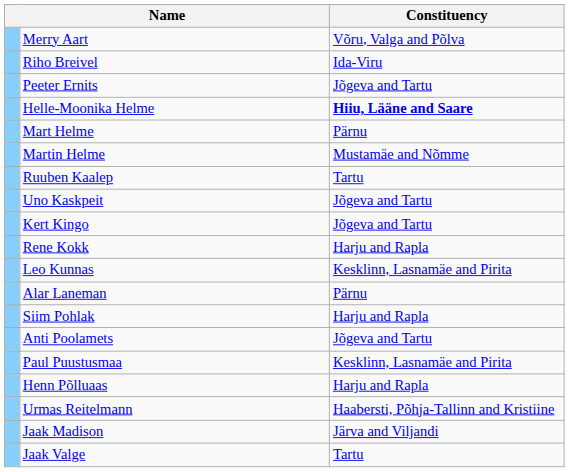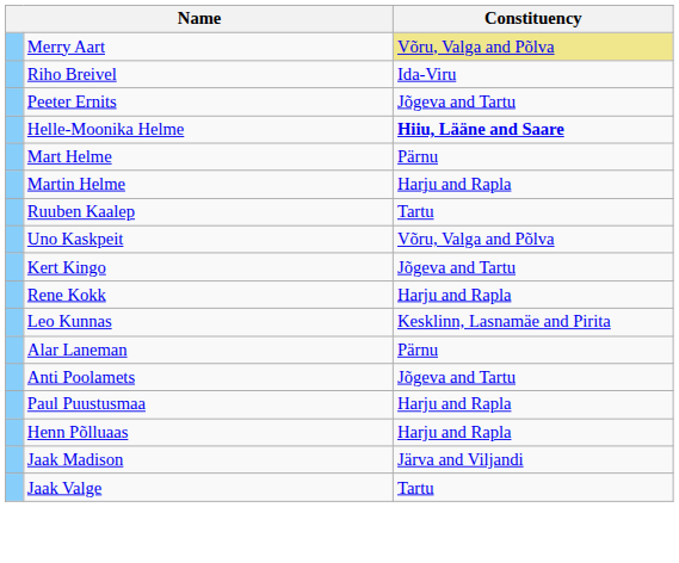Merry Aart | Constituency: no background -> khaki background
Martin Helme | Constituency: Mustamäe and Nõmme -> Harju and Rapla
Uno Kaskpeit | Constituency: Jõgeva and Tartu -> Võru, Valga and Põlva
- row: Siim Pohlak | Harju and Rapla
Paul Puustusmaa | Constituency: Kesklinn, Lasnamäe and Pirita -> Harju and Rapla
- row: Urmas Reitelmann | Haabersti, Põhja-Tallinn and Kristiine
